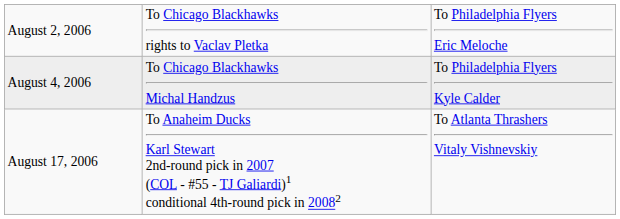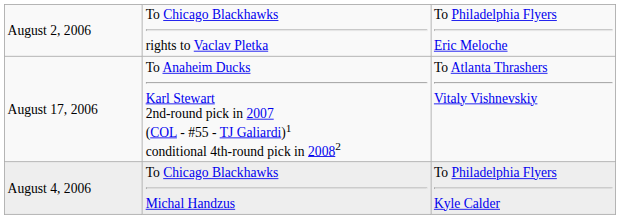rows swapped: August 4, 2006 <-> August 17, 2006
